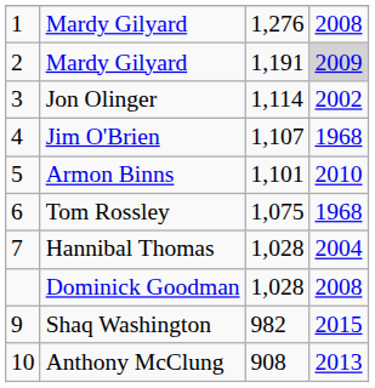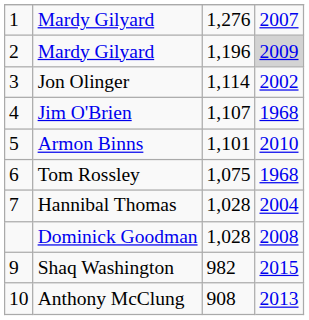1 / Mardy Gilyard | column 4: 2008 -> 2007
2 / Mardy Gilyard | column 3: 1,191 -> 1,196
